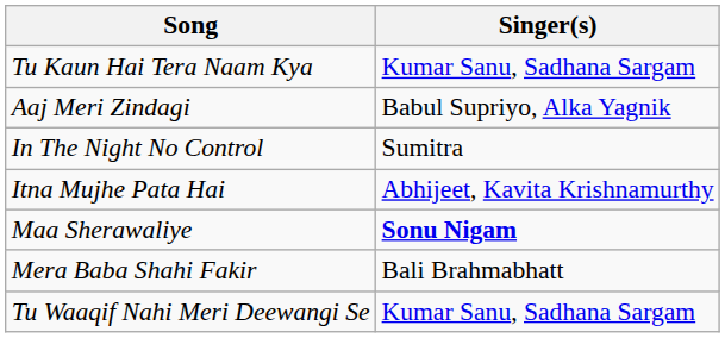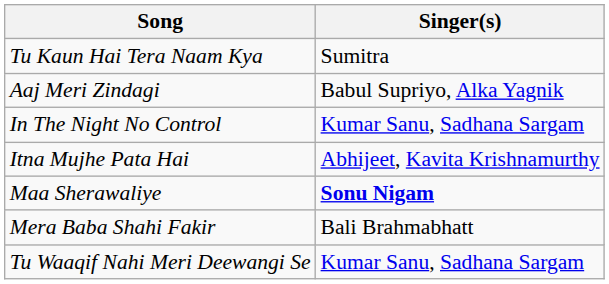Tu Kaun Hai Tera Naam Kya | Singer(s): Kumar Sanu, Sadhana Sargam -> Sumitra
In The Night No Control | Singer(s): Sumitra -> Kumar Sanu, Sadhana Sargam
